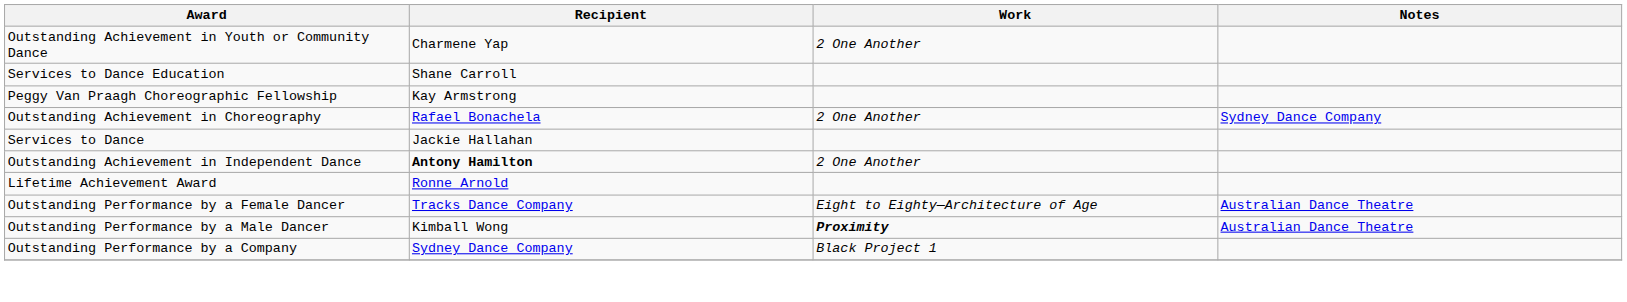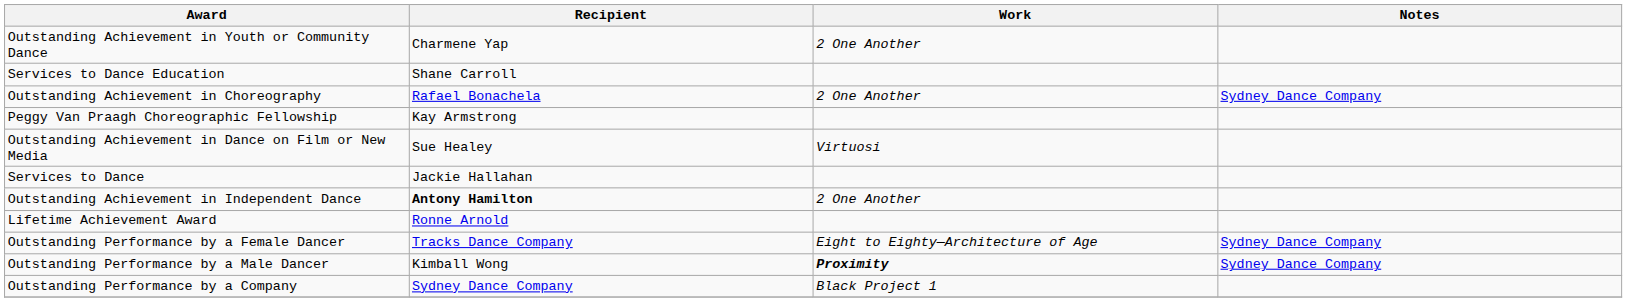rows swapped: Outstanding Achievement in Choreography <-> Peggy Van Praagh Choreographic Fellowship
+ row: Outstanding Achievement in Dance on Film or New Media | Sue Healey | Virtuosi
Outstanding Performance by a Female Dancer | Notes: Australian Dance Theatre -> Sydney Dance Company
Outstanding Performance by a Male Dancer | Notes: Australian Dance Theatre -> Sydney Dance Company
